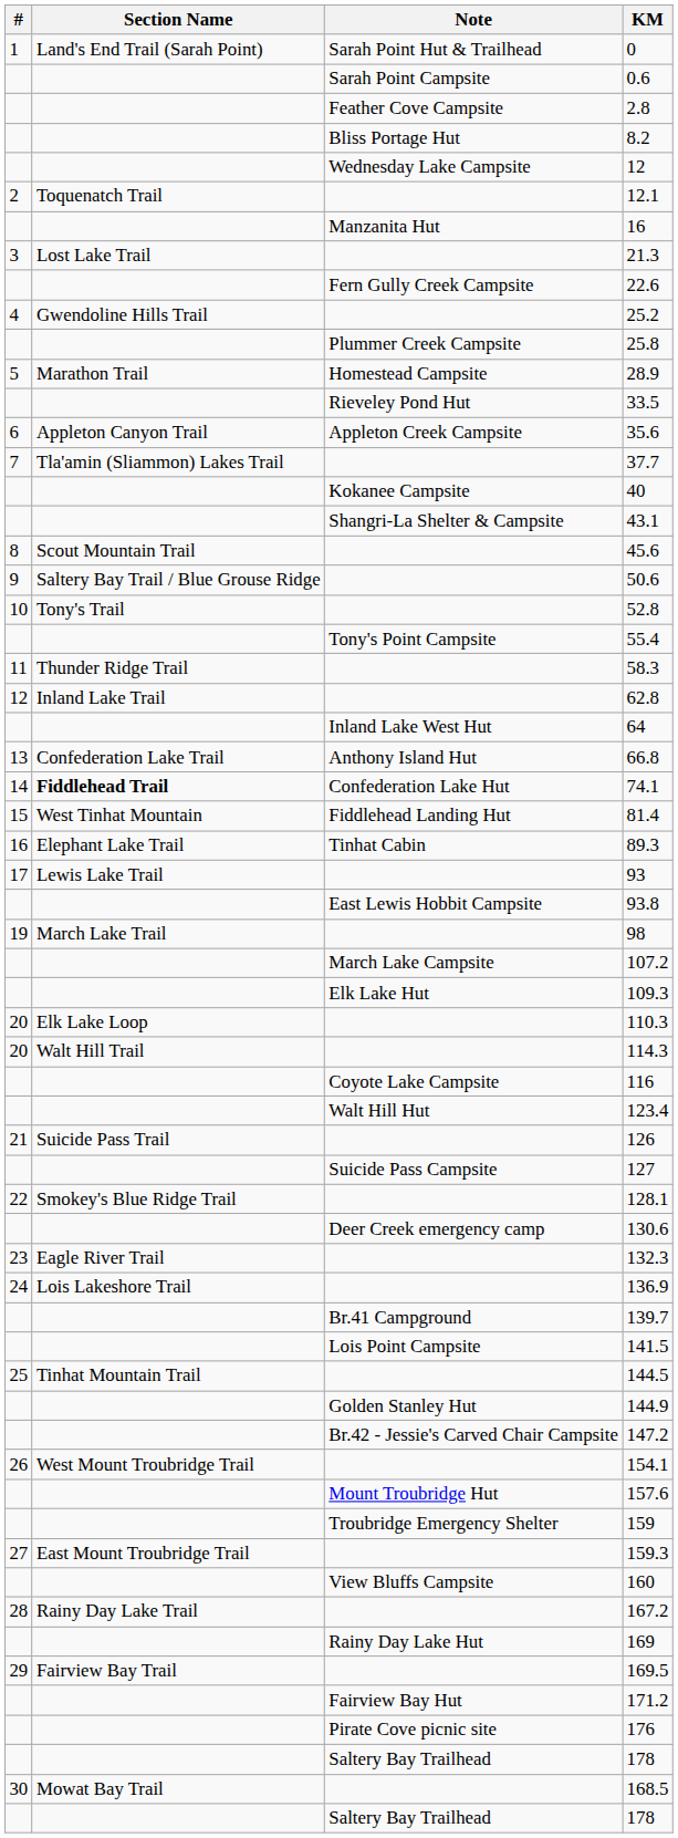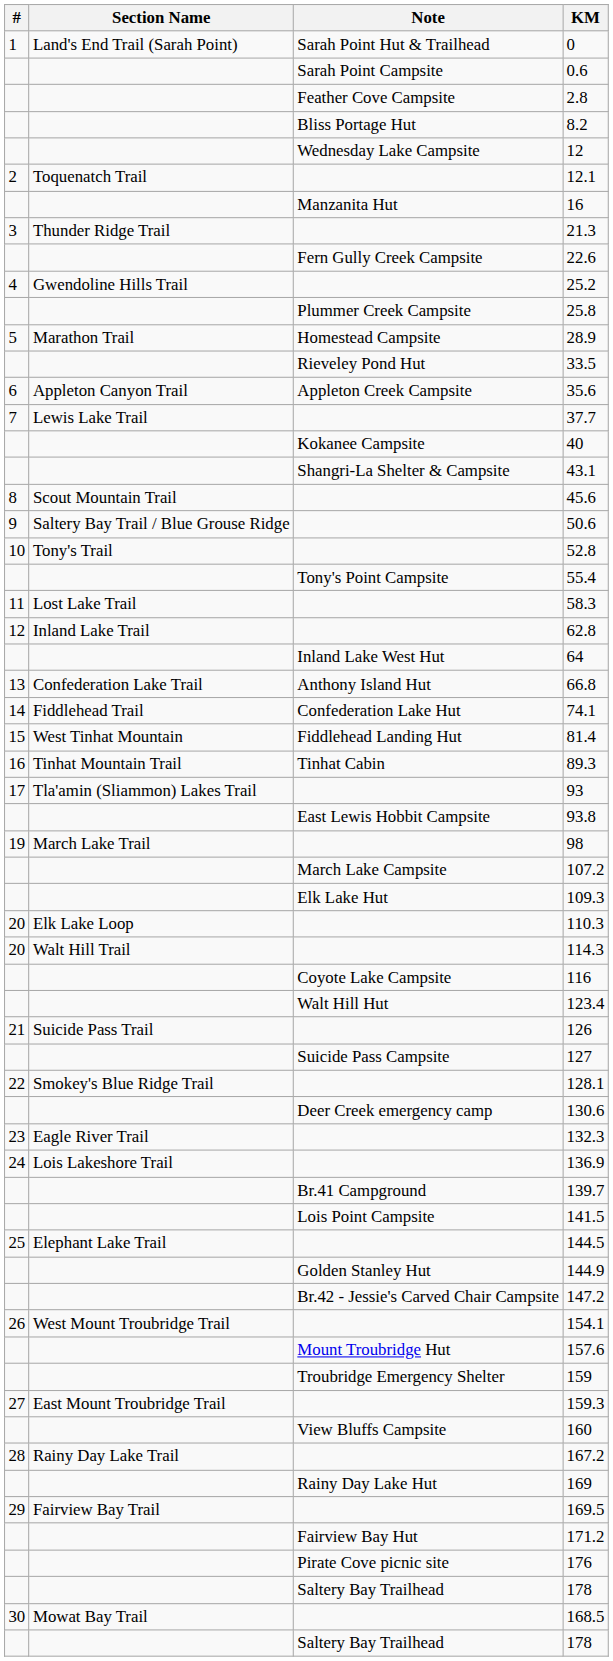21.3 | Section Name: Lost Lake Trail -> Thunder Ridge Trail
37.7 | Section Name: Tla'amin (Sliammon) Lakes Trail -> Lewis Lake Trail
58.3 | Section Name: Thunder Ridge Trail -> Lost Lake Trail
74.1 | Section Name: bold -> normal
89.3 | Section Name: Elephant Lake Trail -> Tinhat Mountain Trail
93 | Section Name: Lewis Lake Trail -> Tla'amin (Sliammon) Lakes Trail
144.5 | Section Name: Tinhat Mountain Trail -> Elephant Lake Trail
